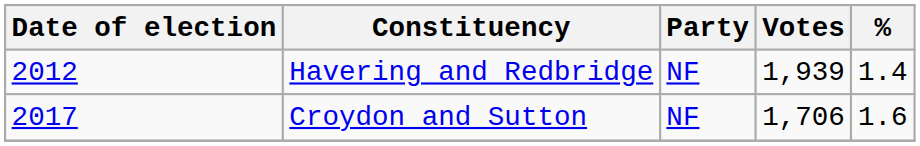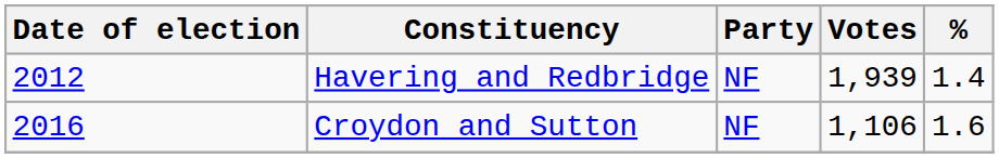Croydon and Sutton | Date of election: 2017 -> 2016
Croydon and Sutton | Votes: 1,706 -> 1,106
